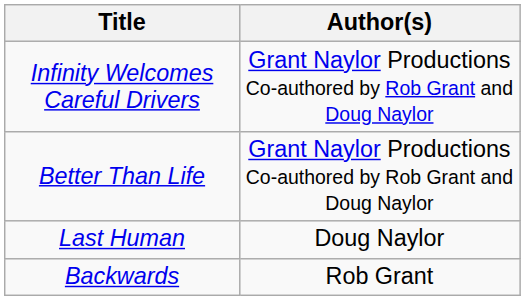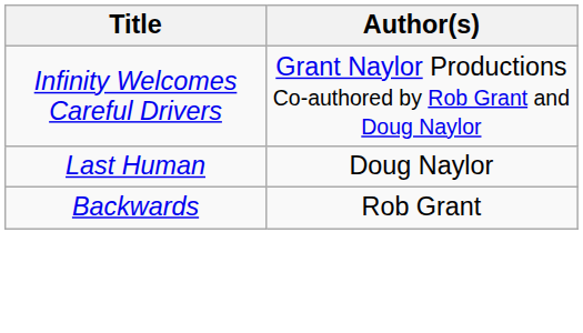- row: Better Than Life | Grant Naylor Productions Co-authored by Rob Grant and Doug Naylor
